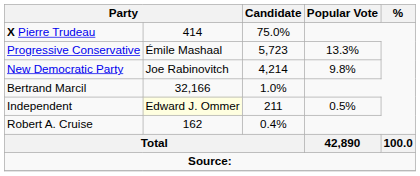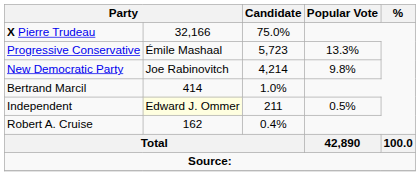X Pierre Trudeau | column 2: 414 -> 32,166
Bertrand Marcil | column 2: 32,166 -> 414
